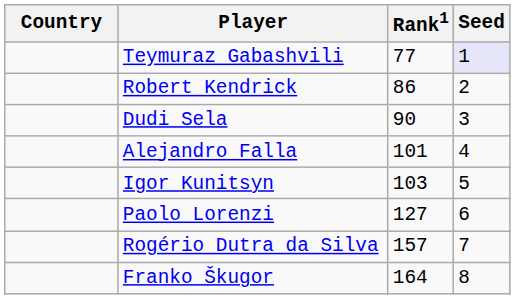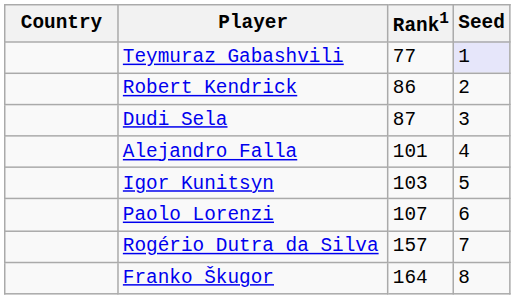Dudi Sela | Rank1: 90 -> 87
Paolo Lorenzi | Rank1: 127 -> 107
